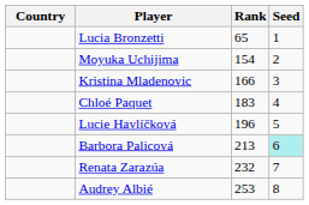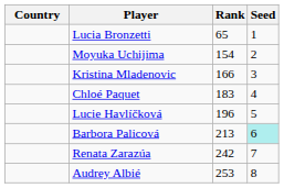Renata Zarazúa | Rank: 232 -> 242
